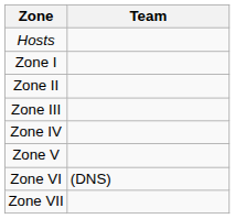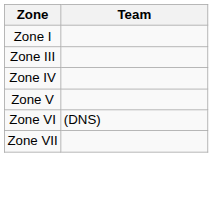- row: Hosts
- row: Zone II
